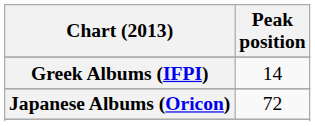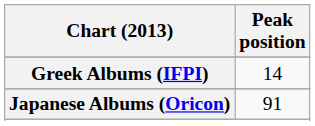Japanese Albums (Oricon) | Peak position: 72 -> 91
